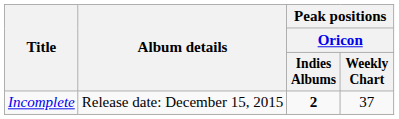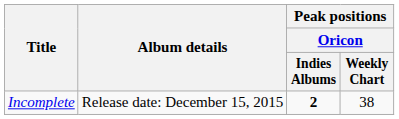Incomplete | Peak positions / Oricon / Weekly Chart: 37 -> 38
